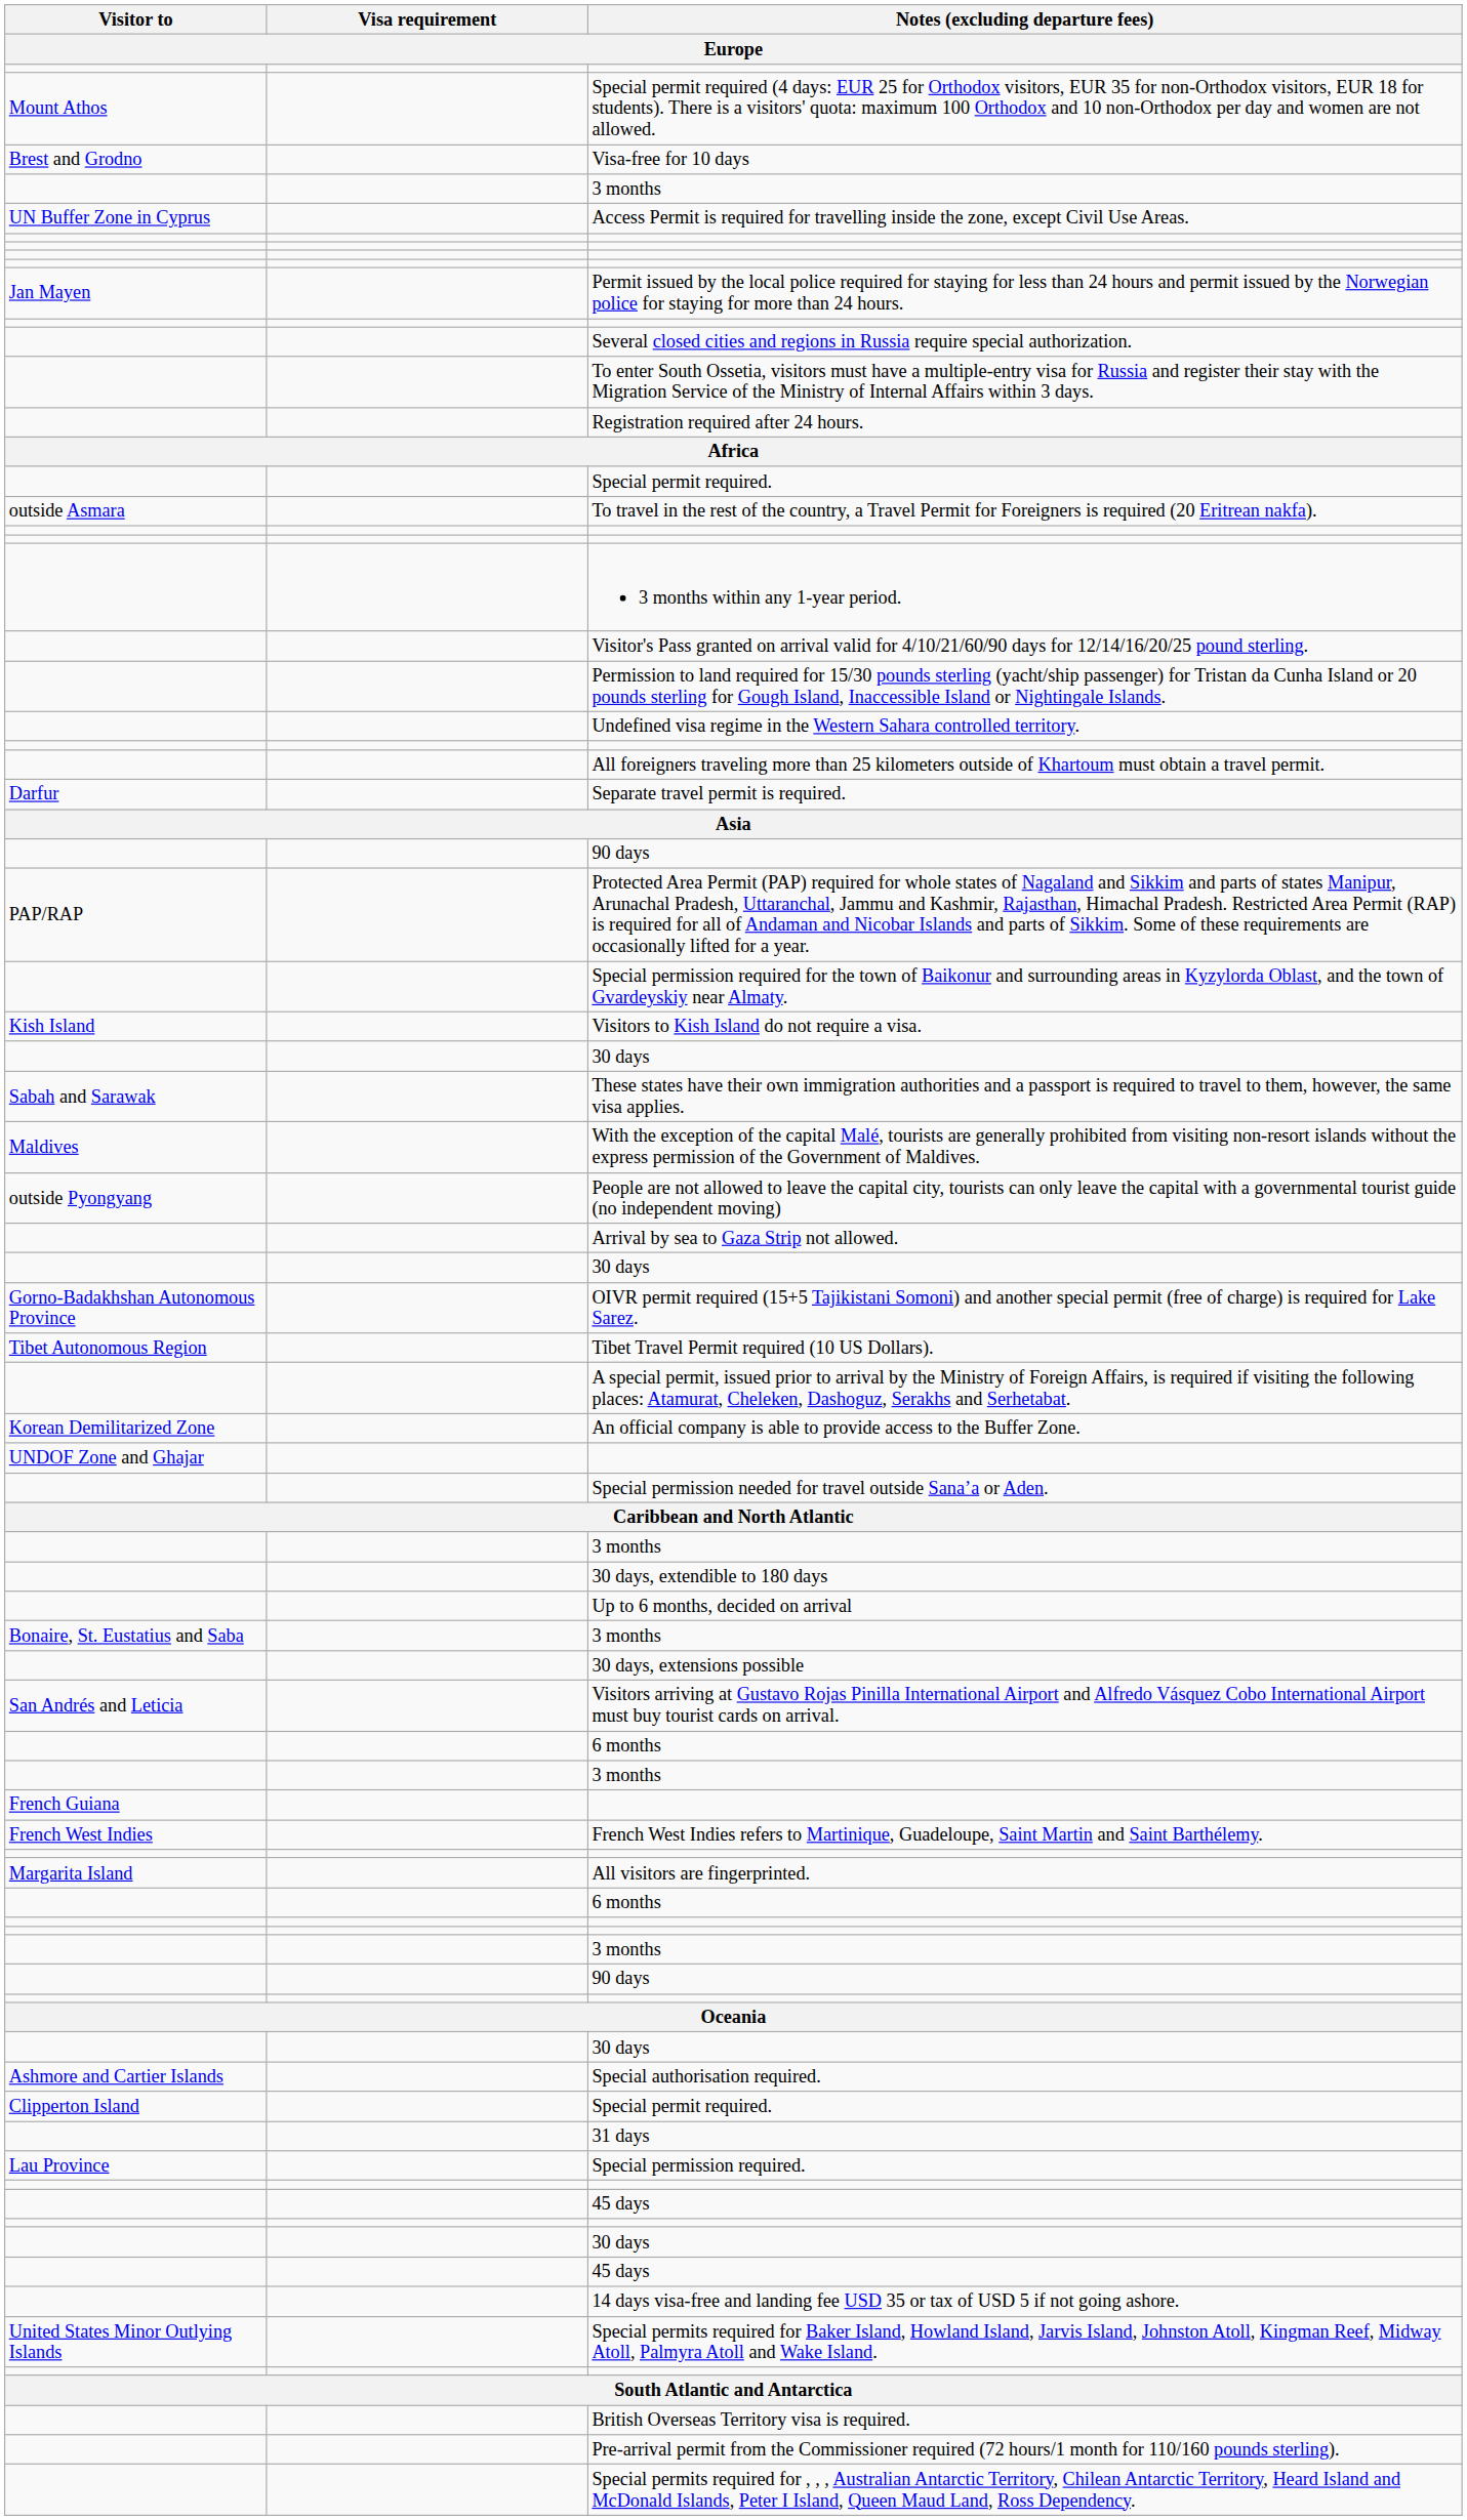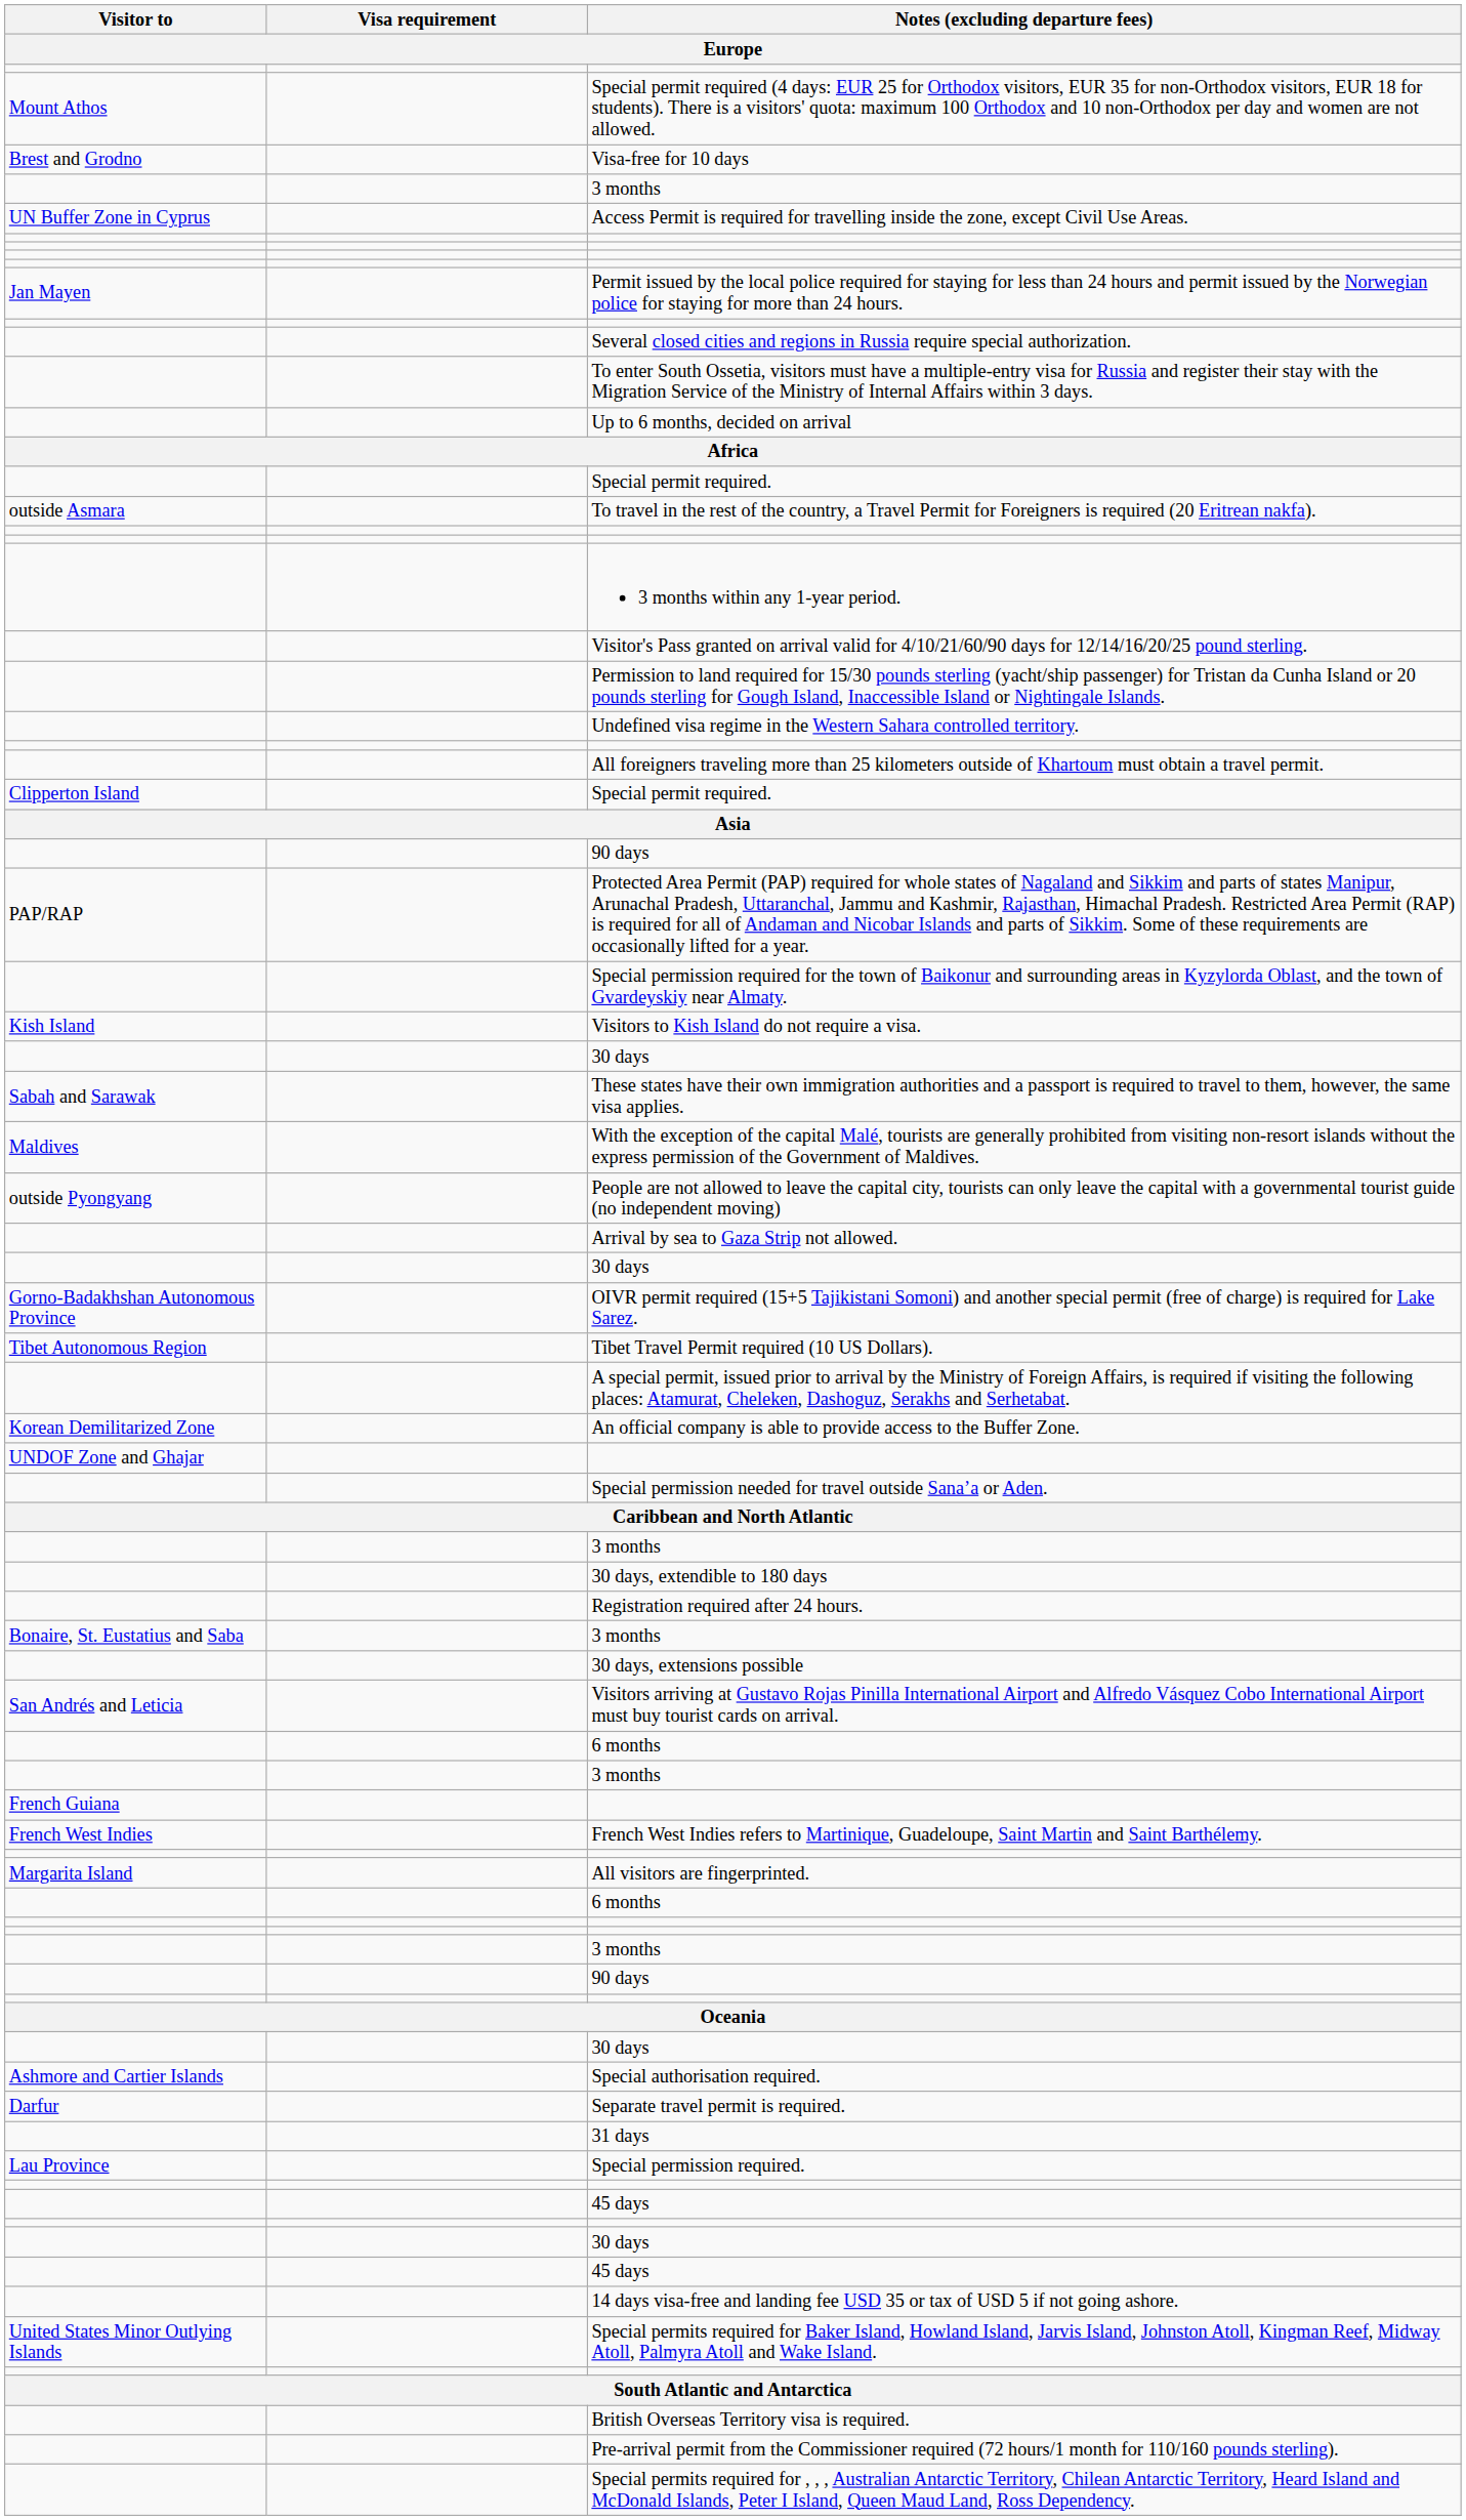rows swapped: Registration required after 24 hours. <-> Up to 6 months, decided on arrival
rows swapped: Separate travel permit is required. <-> Clipperton Island / Special permit required.
